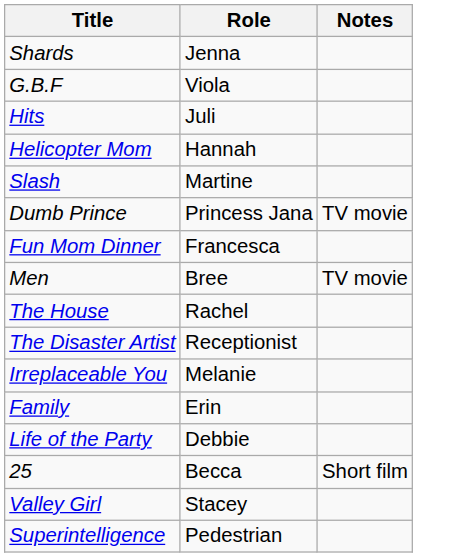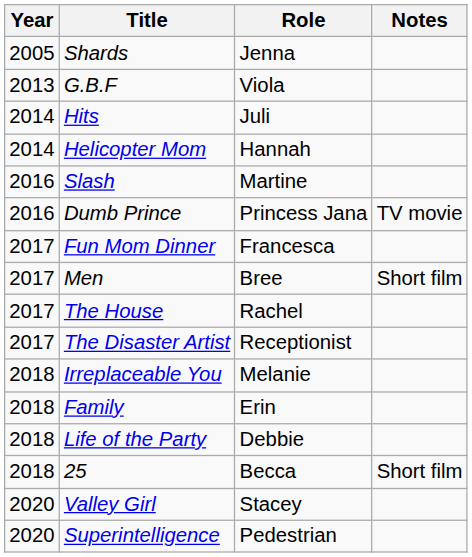+ column: Year | 2005 | 2013 | 2014 | 2014 | 2016 | 2016 | 2017 | 2017 | 2017 | 2017 | 2018 | 2018 | 2018 | 2018 | 2020 | 2020
Men | Notes: TV movie -> Short film
